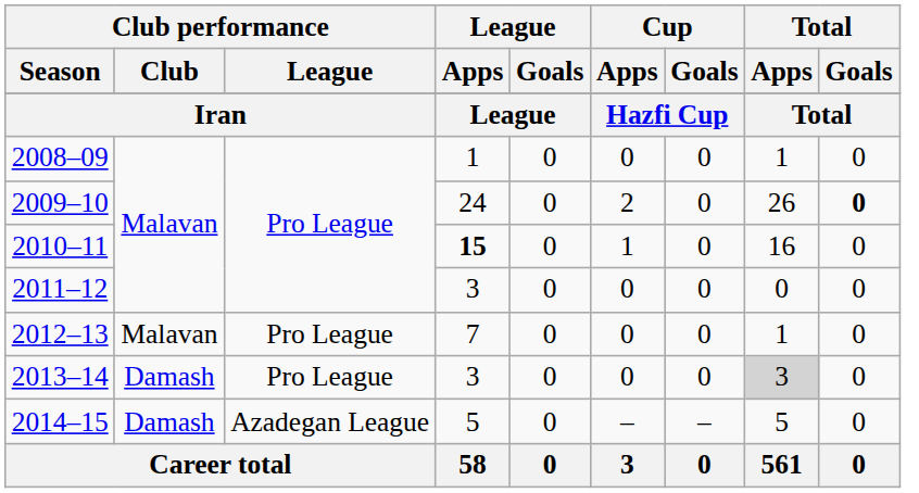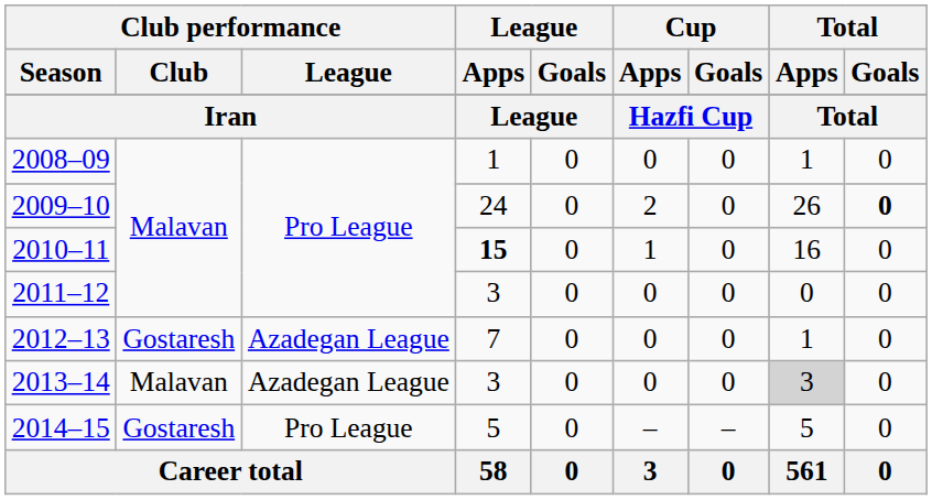2012–13 | Club performance / Club: Malavan -> Gostaresh
2012–13 | Club performance / League: Pro League -> Azadegan League
2013–14 | Club performance / Club: Damash -> Malavan
2013–14 | Club performance / League: Pro League -> Azadegan League
2014–15 | Club performance / Club: Damash -> Gostaresh
2014–15 | Club performance / League: Azadegan League -> Pro League
